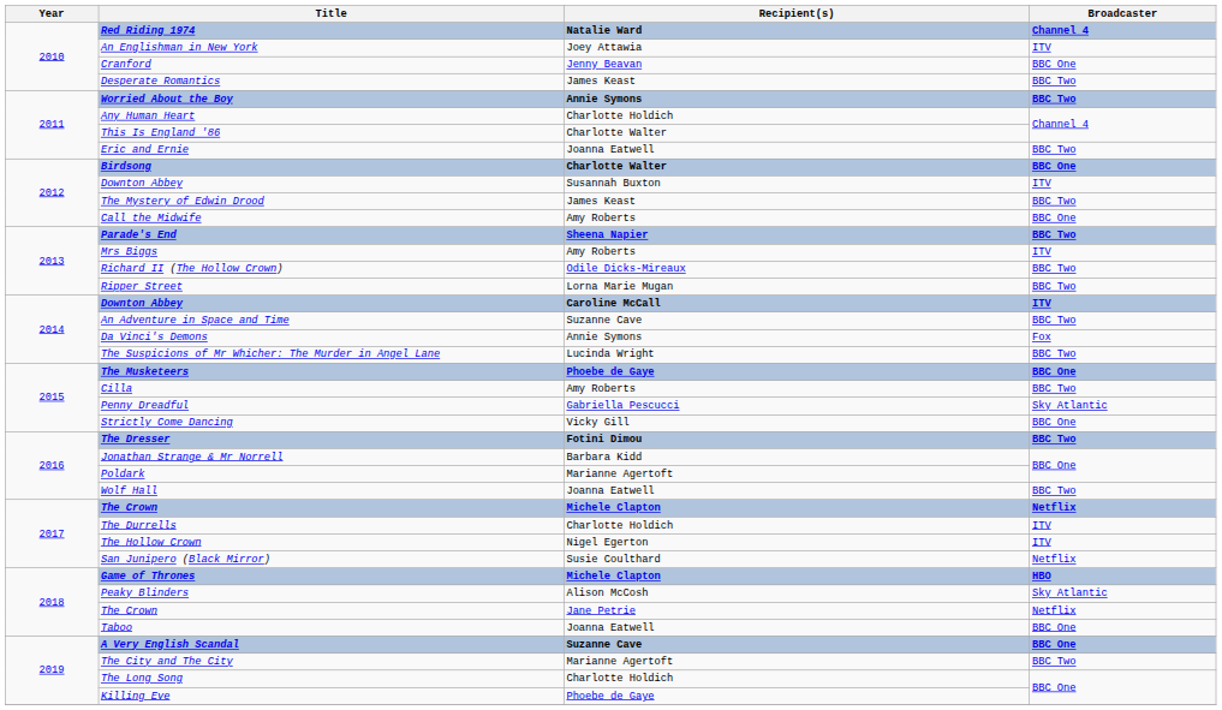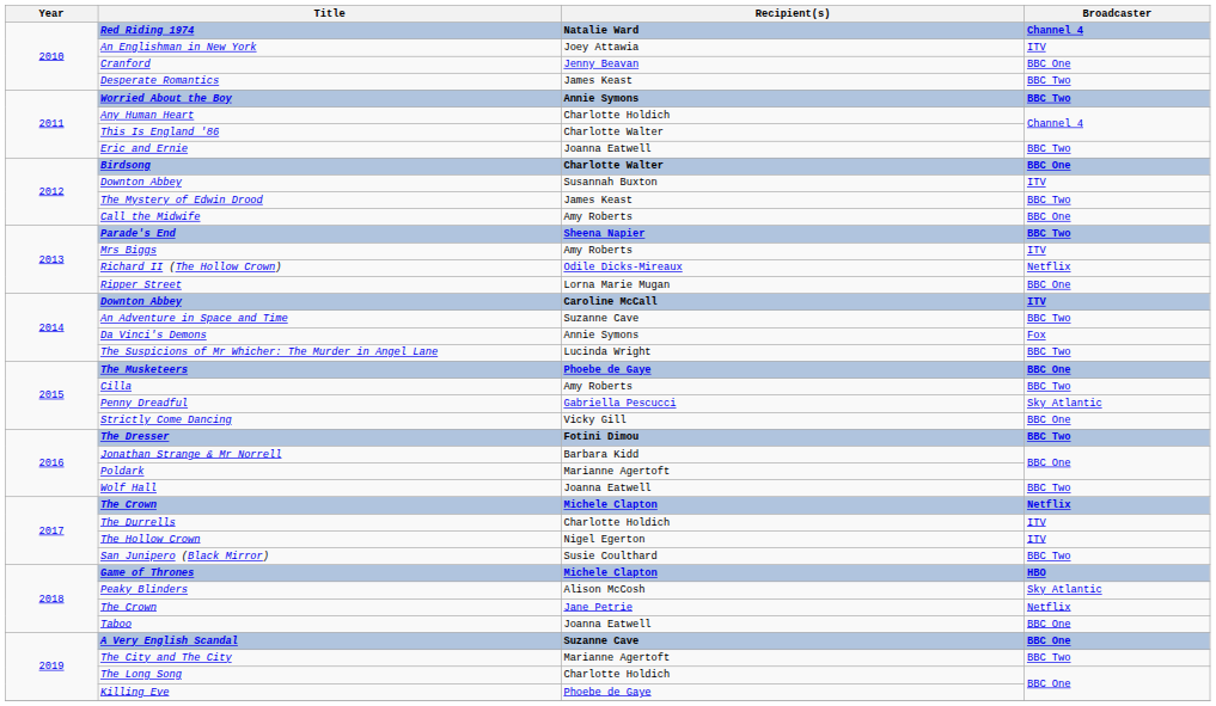Richard II (The Hollow Crown) | Broadcaster: BBC Two -> Netflix
Ripper Street | Broadcaster: BBC Two -> BBC One
San Junipero (Black Mirror) | Broadcaster: Netflix -> BBC Two
